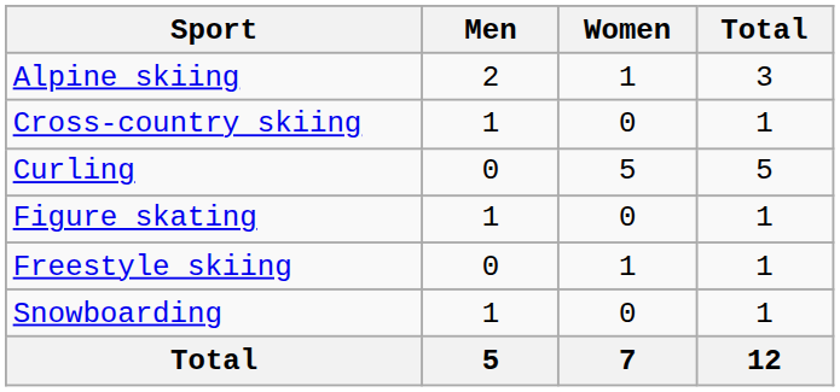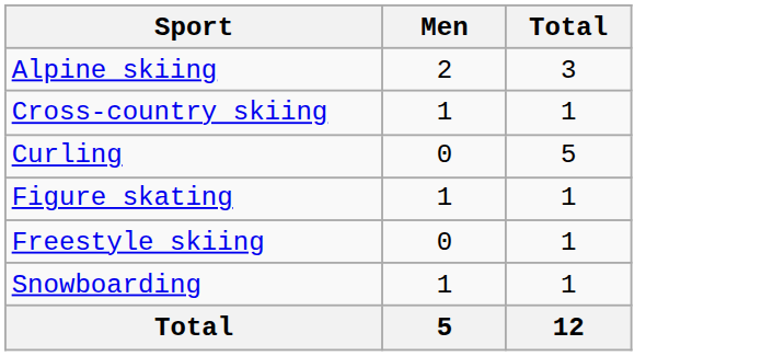- column: Women | 1 | 0 | 5 | 0 | 1 | 0 | 7
